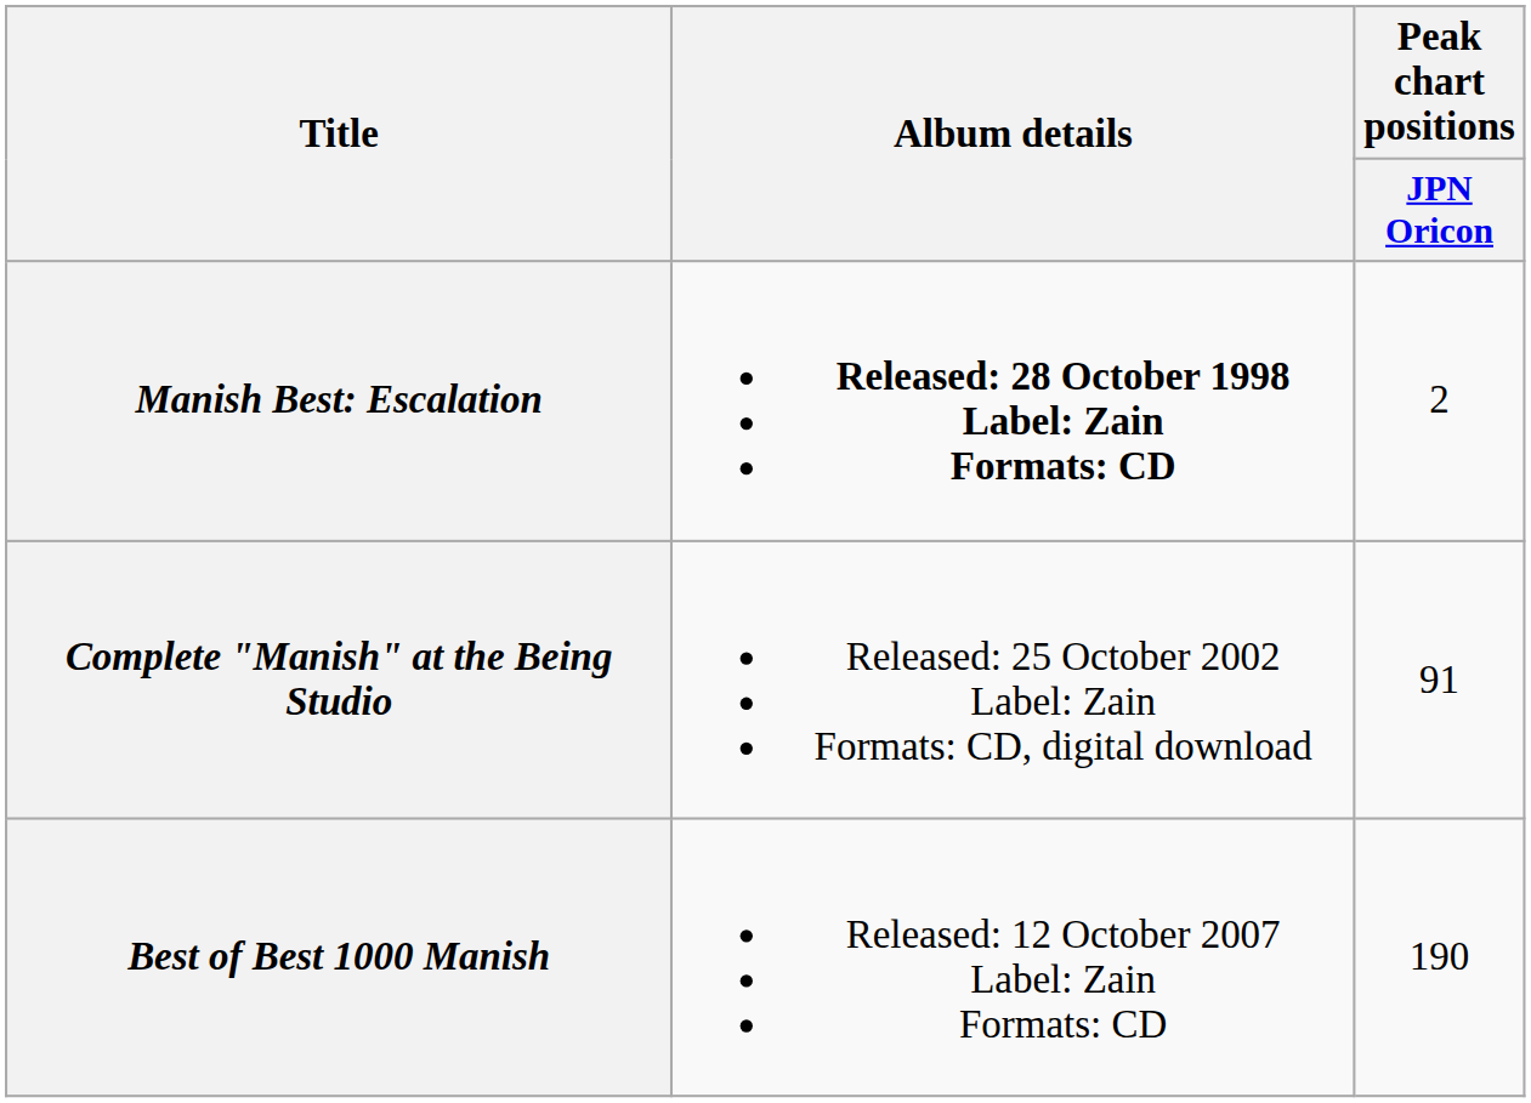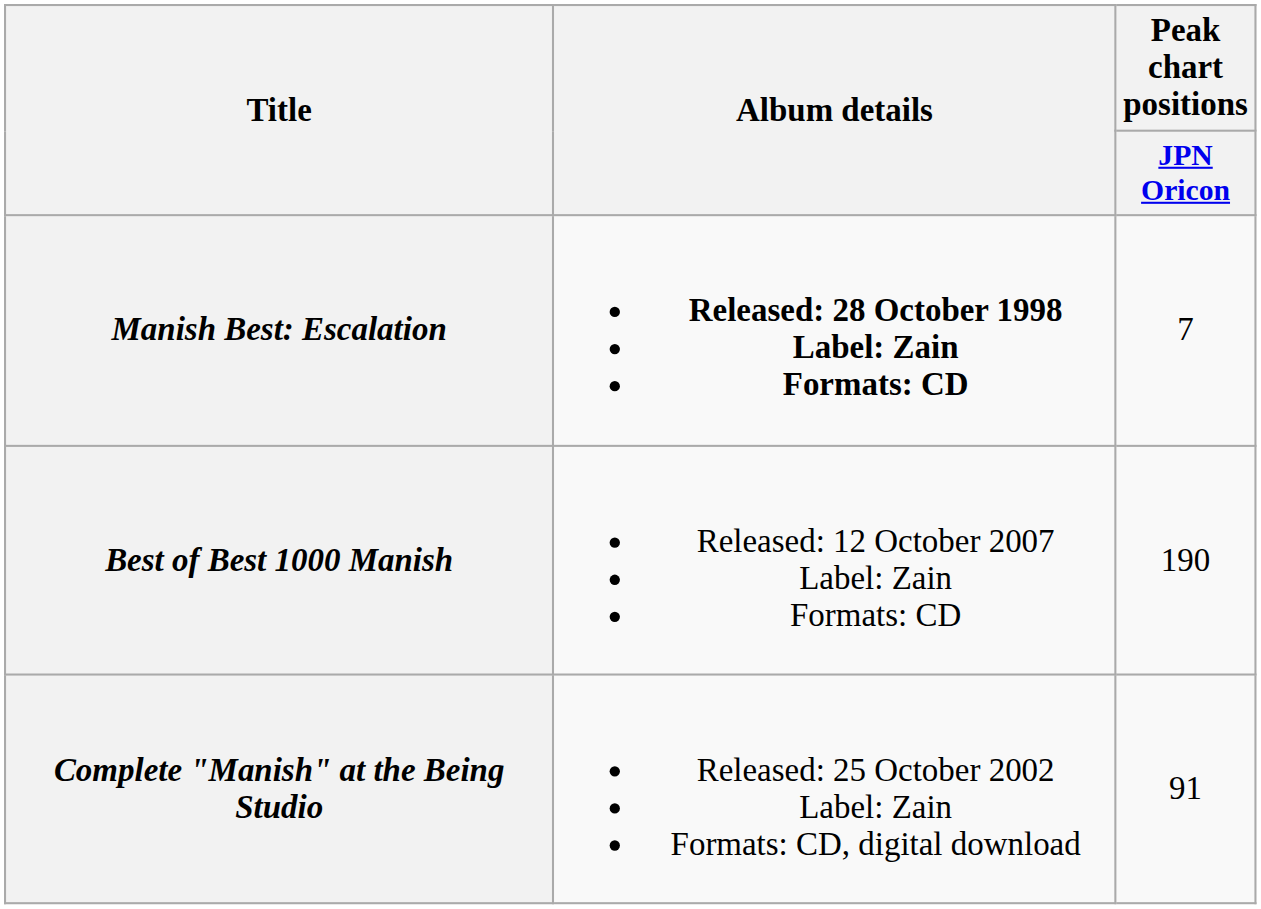Manish Best: Escalation | Peak chart positions / JPN Oricon: 2 -> 7
rows swapped: Complete "Manish" at the Being Studio <-> Best of Best 1000 Manish
